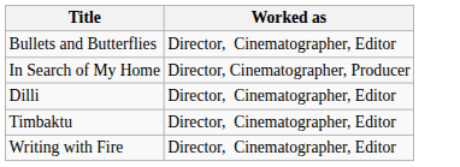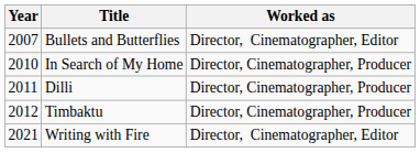+ column: Year | 2007 | 2010 | 2011 | 2012 | 2021
Dilli | Worked as: Director, Cinematographer, Editor -> Director, Cinematographer, Producer
Timbaktu | Worked as: Director, Cinematographer, Editor -> Director, Cinematographer, Producer
